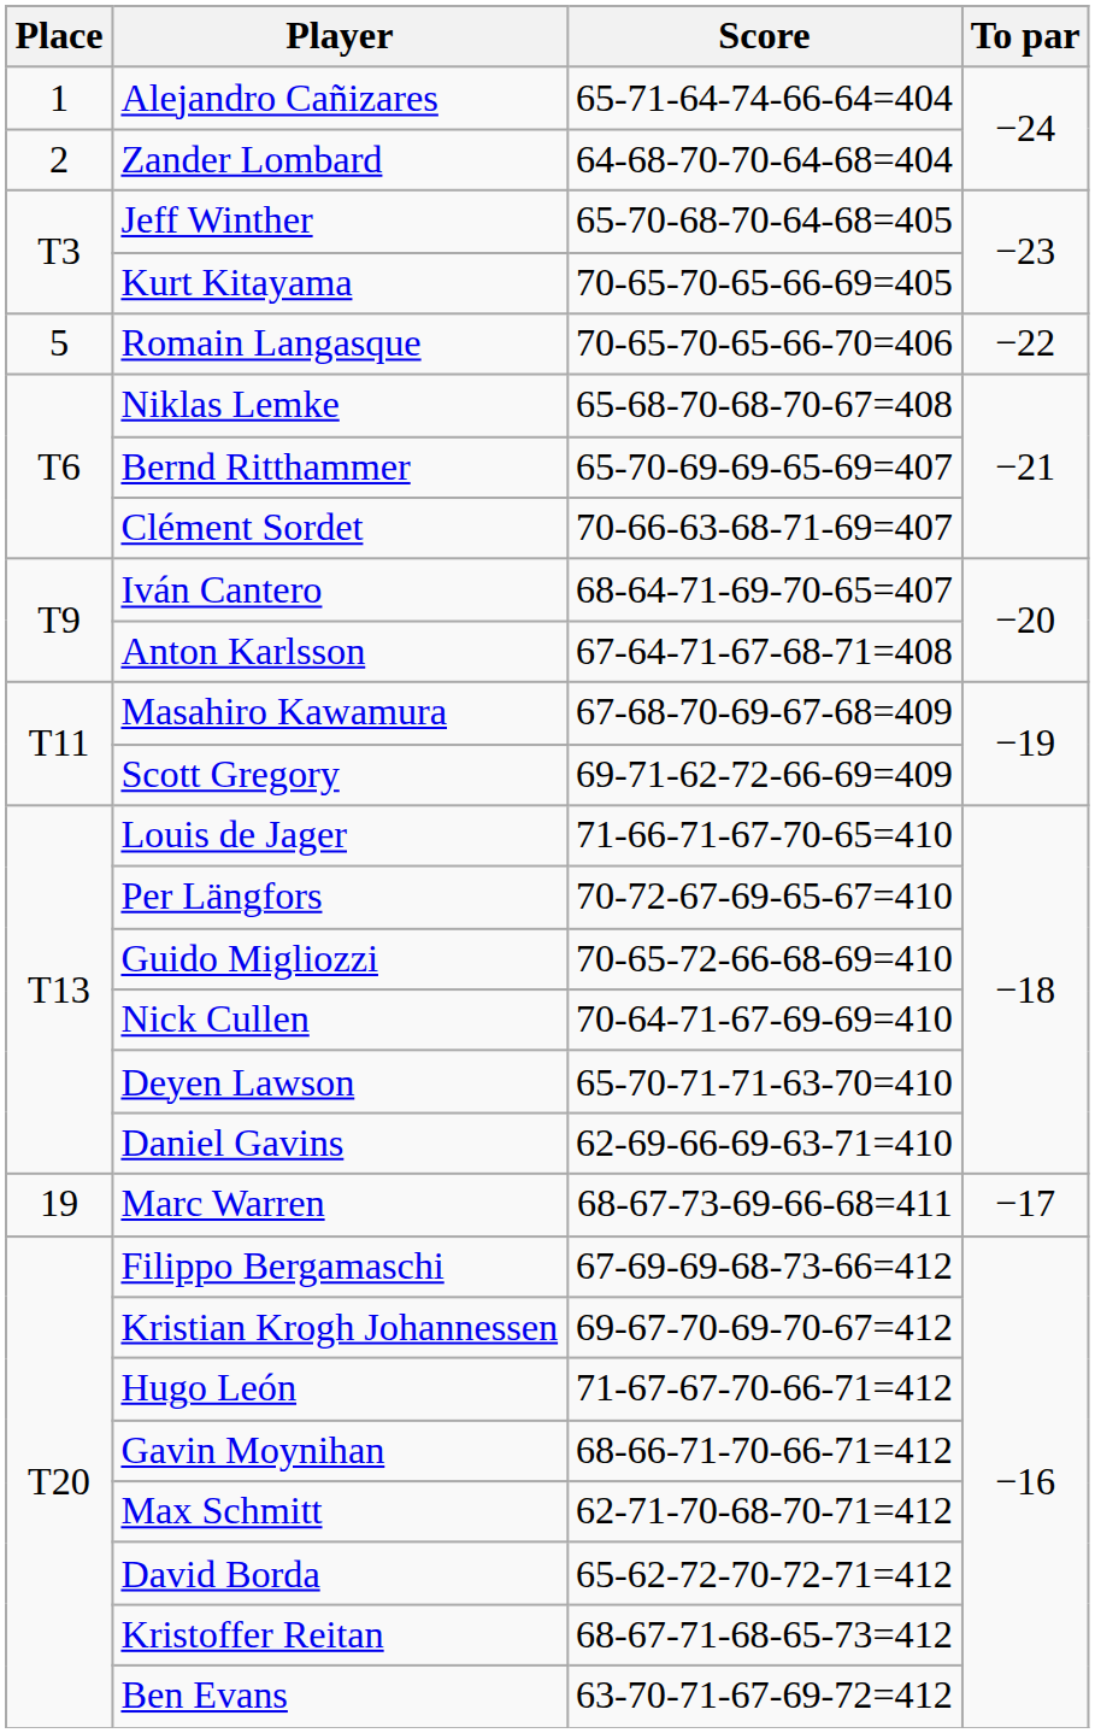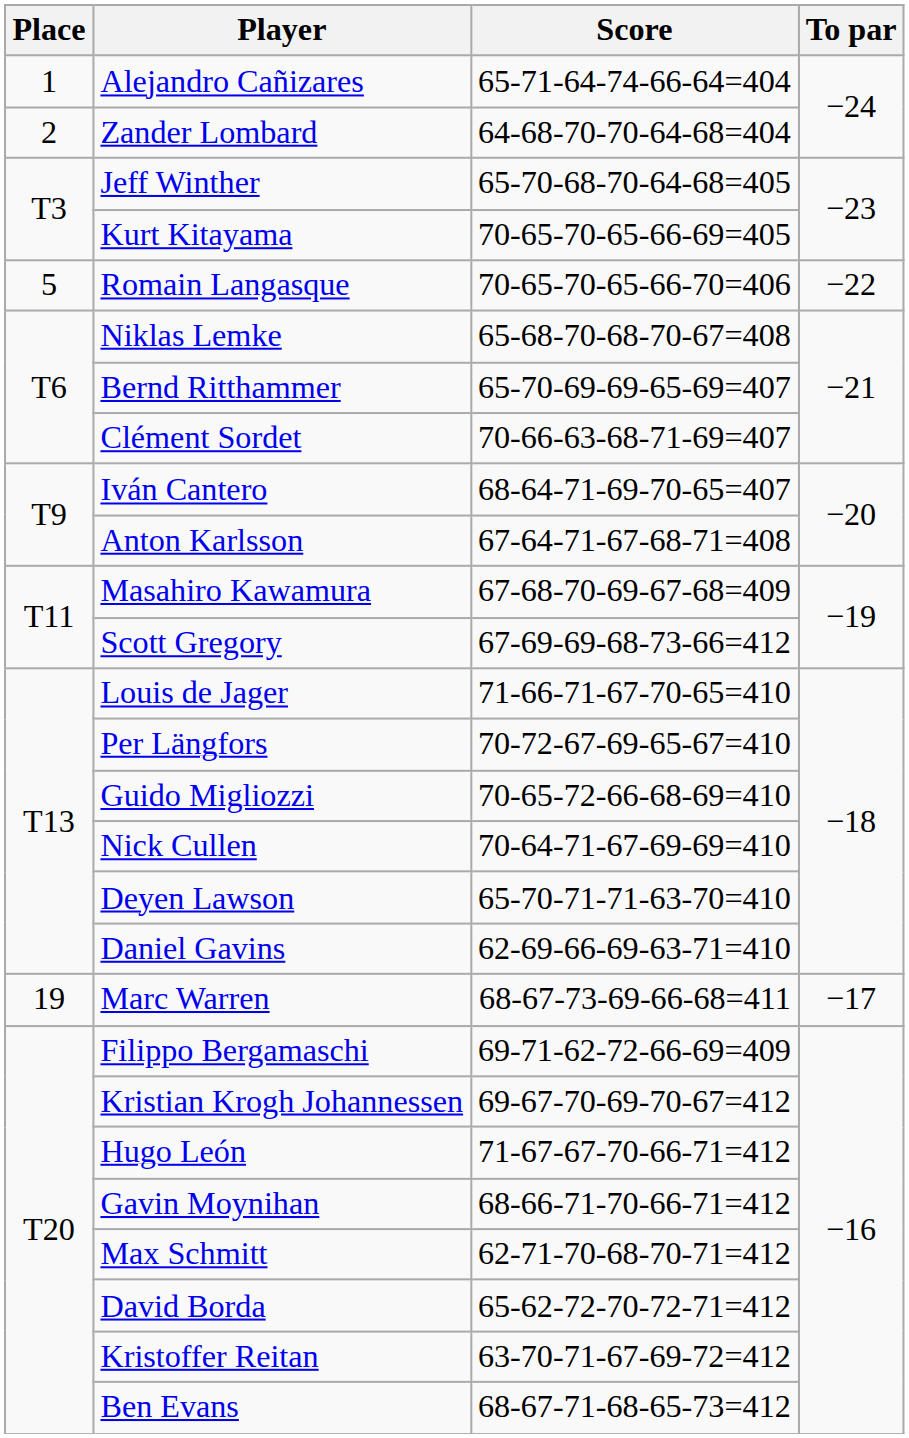Scott Gregory | Score: 69-71-62-72-66-69=409 -> 67-69-69-68-73-66=412
Filippo Bergamaschi | Score: 67-69-69-68-73-66=412 -> 69-71-62-72-66-69=409
Kristoffer Reitan | Score: 68-67-71-68-65-73=412 -> 63-70-71-67-69-72=412
Ben Evans | Score: 63-70-71-67-69-72=412 -> 68-67-71-68-65-73=412
